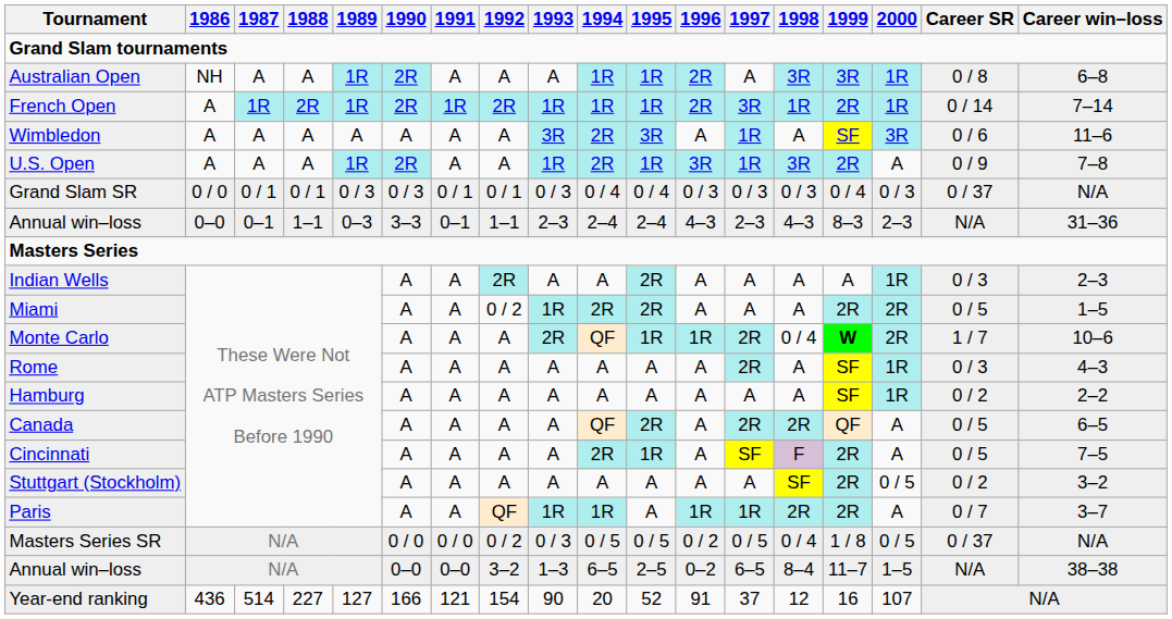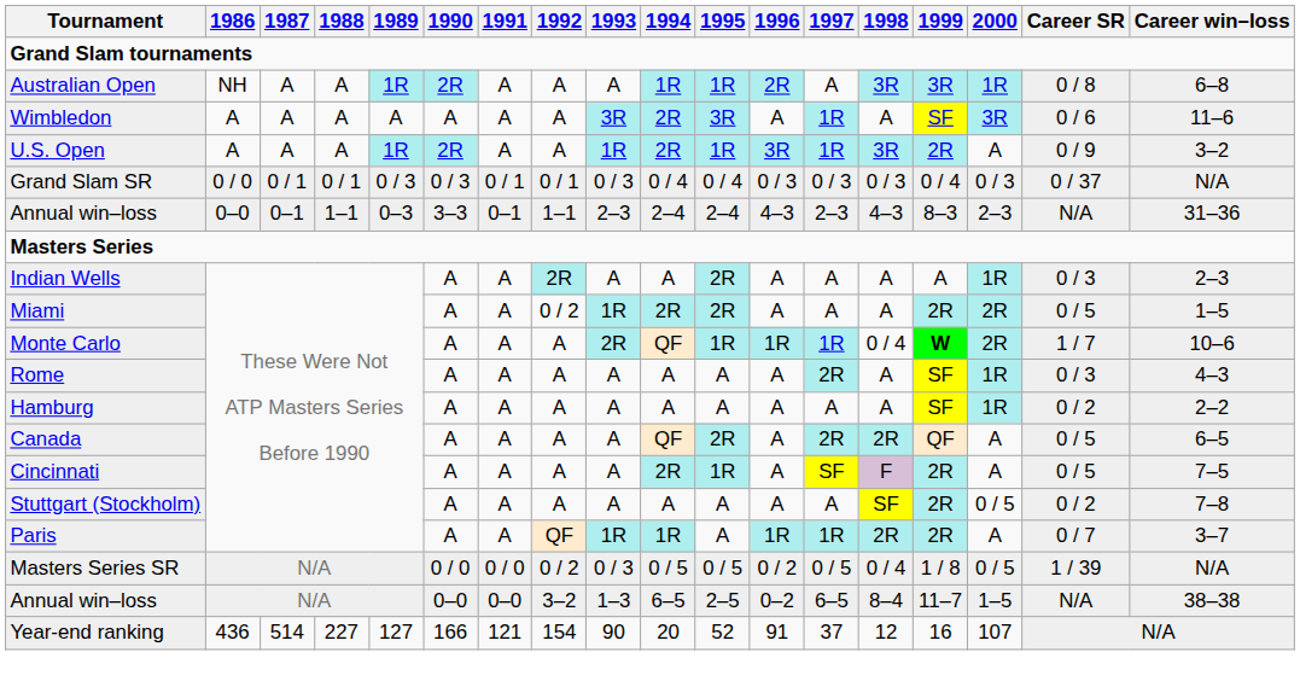- row: French Open | A | 1R | 2R | 1R | 2R | 1R | 2R | 1R | 1R | 1R | 2R | 3R | 1R | 2R | 1R | 0 / 14 | 7–14
U.S. Open | Career win–loss: 7–8 -> 3–2
Monte Carlo | 1997: 2R -> 1R
Stuttgart (Stockholm) | Career win–loss: 3–2 -> 7–8
Masters Series SR | Career SR: 0 / 37 -> 1 / 39
